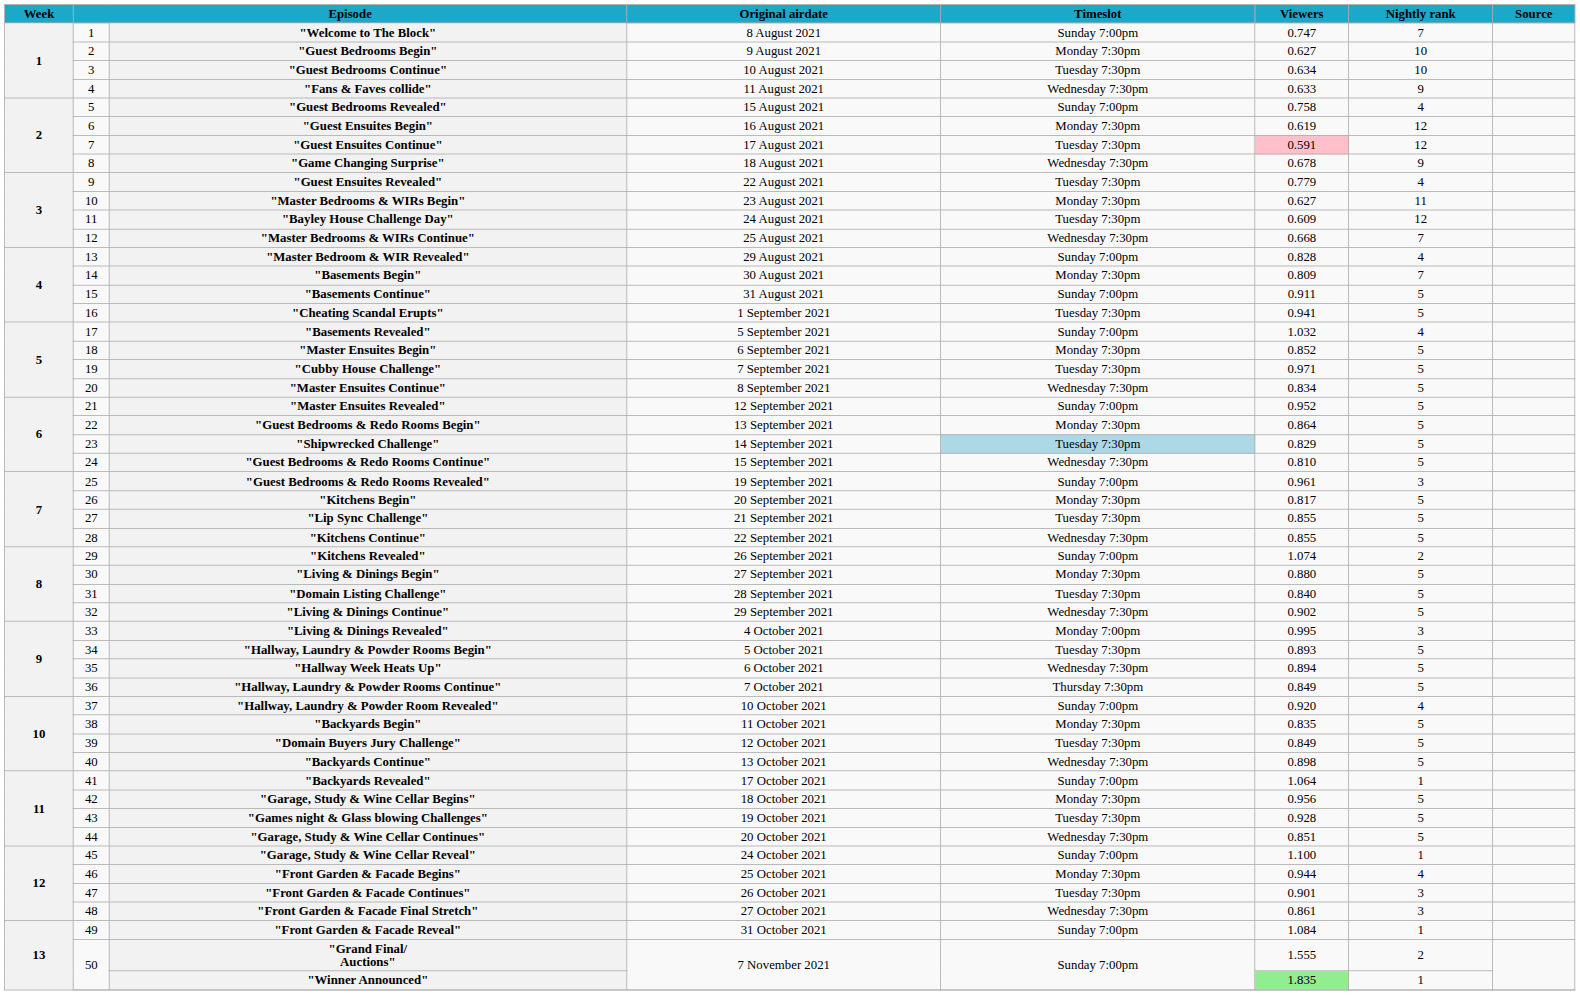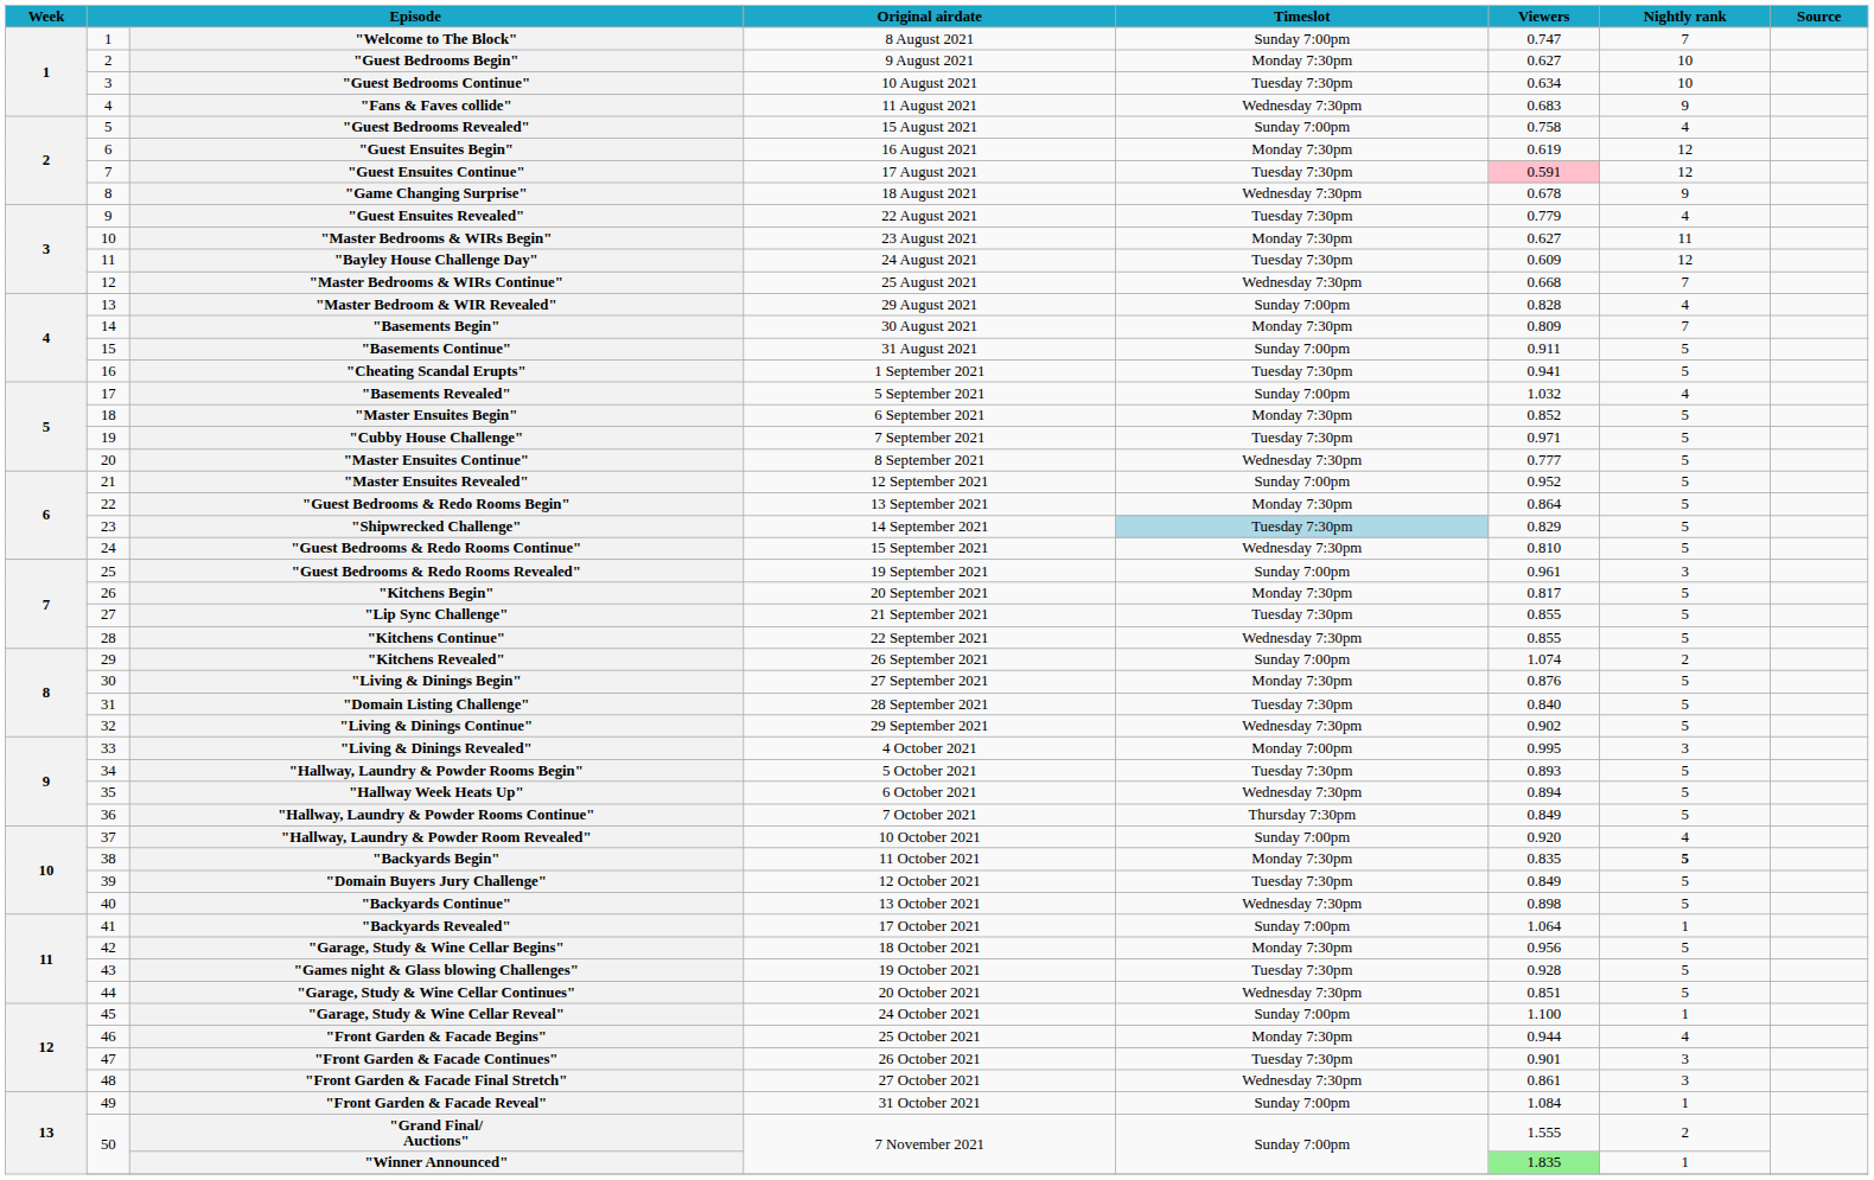"Fans & Faves collide" | Viewers: 0.633 -> 0.683
"Master Ensuites Continue" | Viewers: 0.834 -> 0.777
"Living & Dinings Begin" | Viewers: 0.880 -> 0.876
"Backyards Begin" | Nightly rank: normal -> bold
